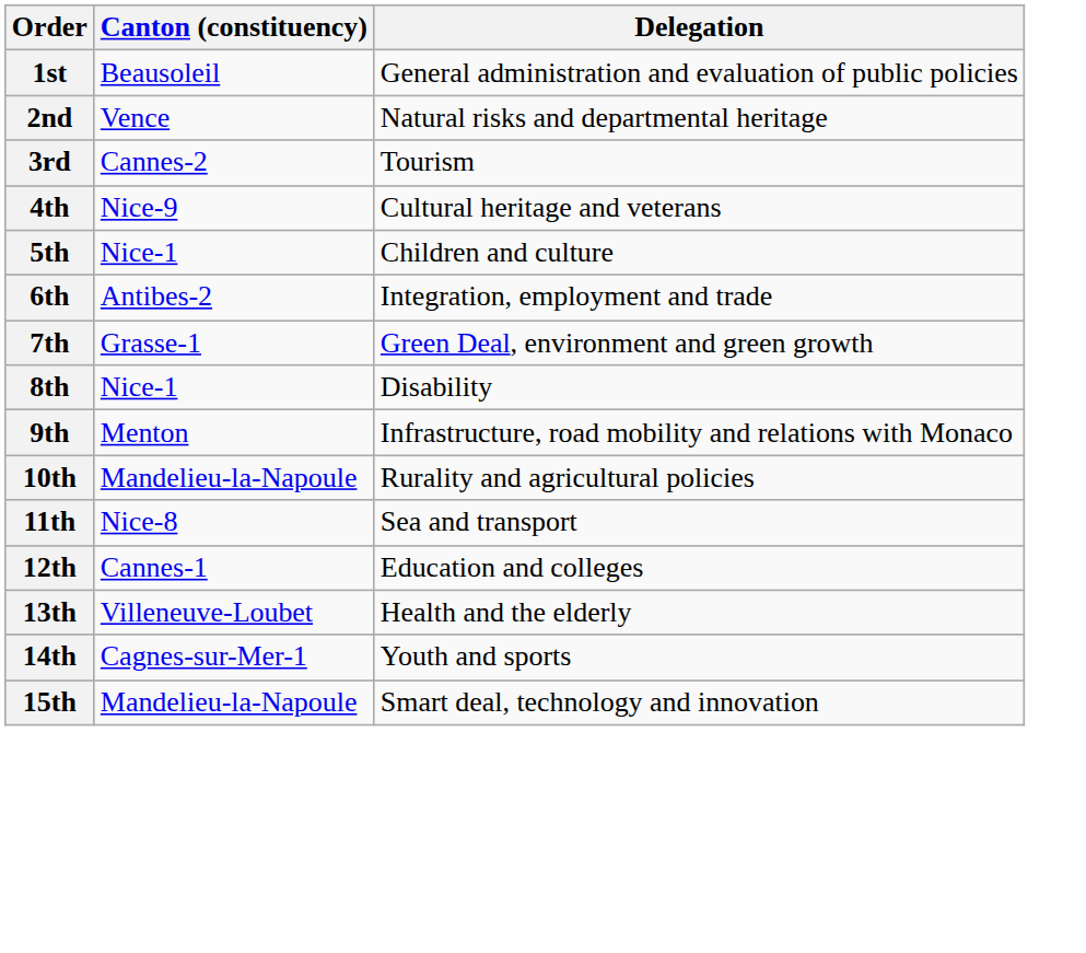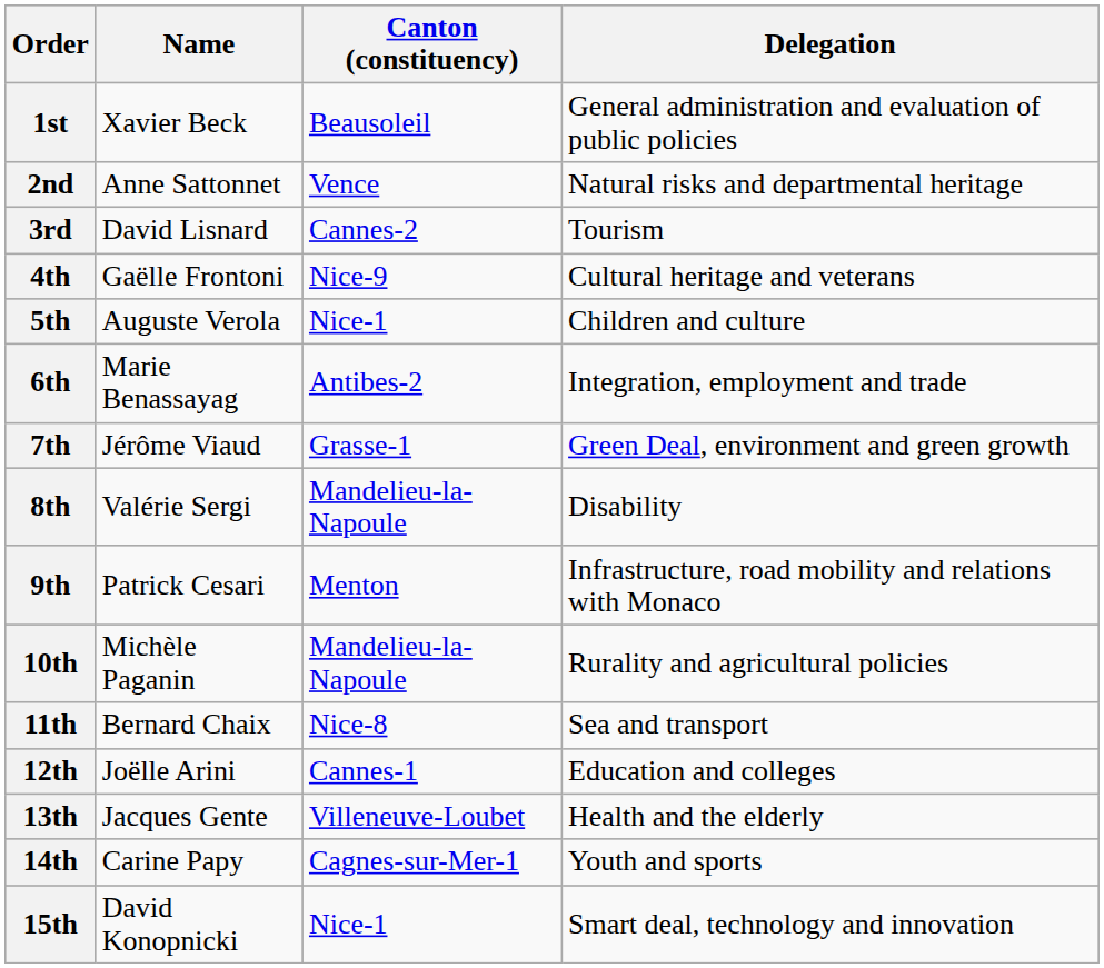+ column: Name | Xavier Beck | Anne Sattonnet | David Lisnard | Gaëlle Frontoni | Auguste Verola | Marie Benassayag | Jérôme Viaud | Valérie Sergi | Patrick Cesari | Michèle Paganin | Bernard Chaix | Joëlle Arini | Jacques Gente | Carine Papy | David Konopnicki
8th | Canton (constituency): Nice-1 -> Mandelieu-la-Napoule
15th | Canton (constituency): Mandelieu-la-Napoule -> Nice-1
